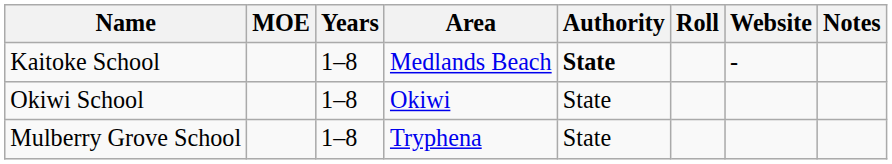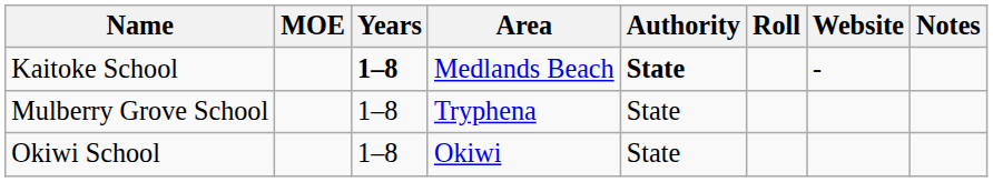Kaitoke School | Years: normal -> bold
rows swapped: Mulberry Grove School <-> Okiwi School
